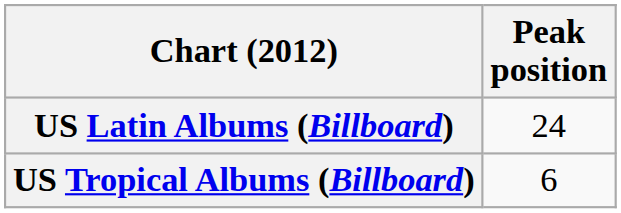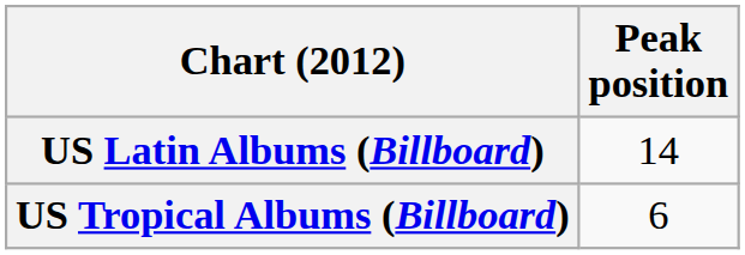US Latin Albums (Billboard) | Peak position: 24 -> 14
